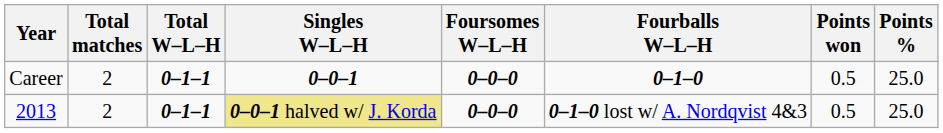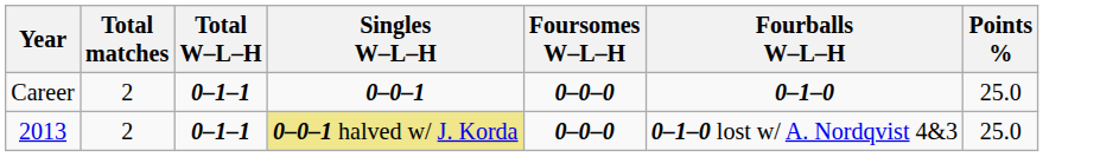- column: Points won | 0.5 | 0.5
